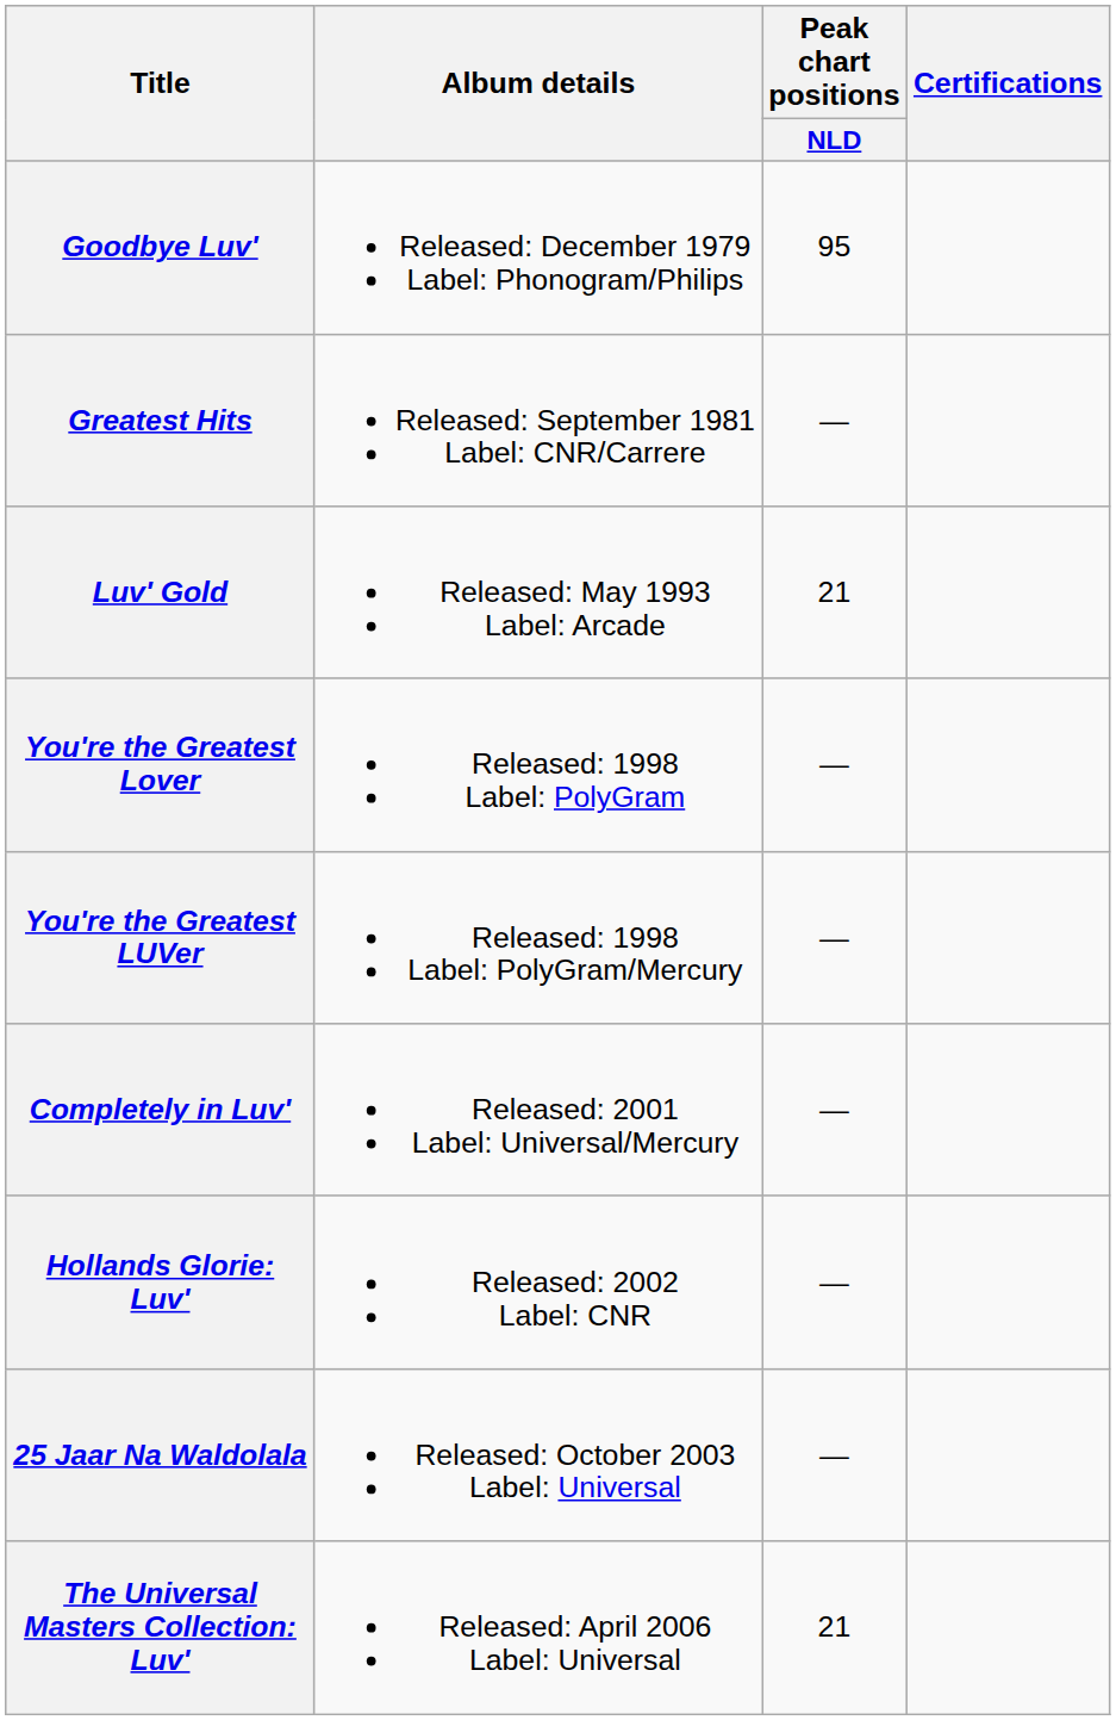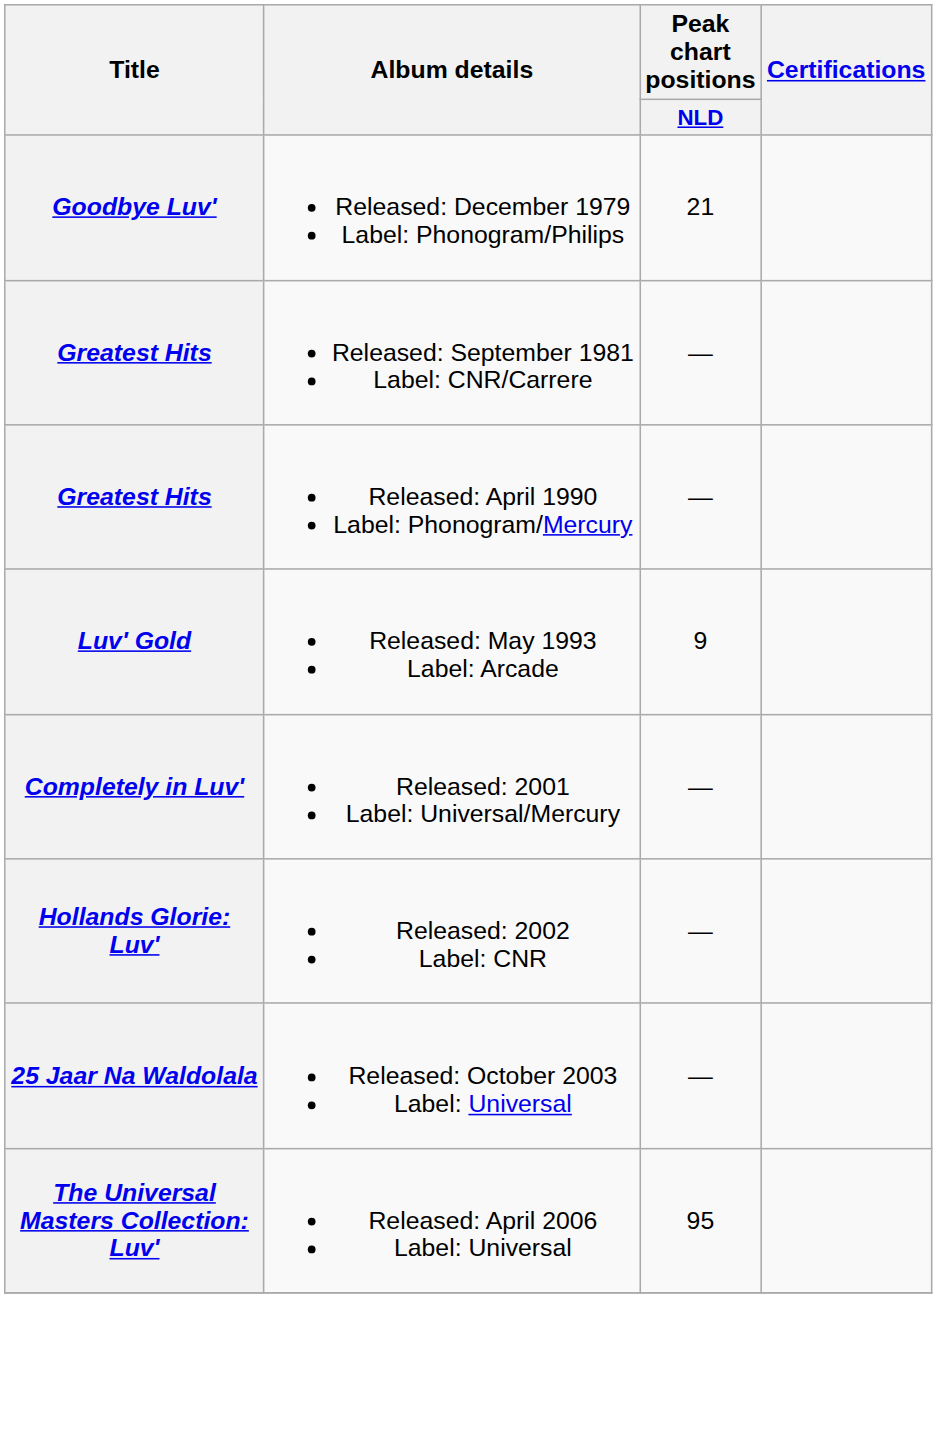Released: December 1979 Label: Phonogram/Philips | Peak chart positions / NLD: 95 -> 21
+ row: Greatest Hits | Released: April 1990 Label: Phonogram/Mercury | —
Released: May 1993 Label: Arcade | Peak chart positions / NLD: 21 -> 9
- row: You're the Greatest Lover | Released: 1998 Label: PolyGram | —
- row: You're the Greatest LUVer | Released: 1998 Label: PolyGram/Mercury | —
Released: April 2006 Label: Universal | Peak chart positions / NLD: 21 -> 95
